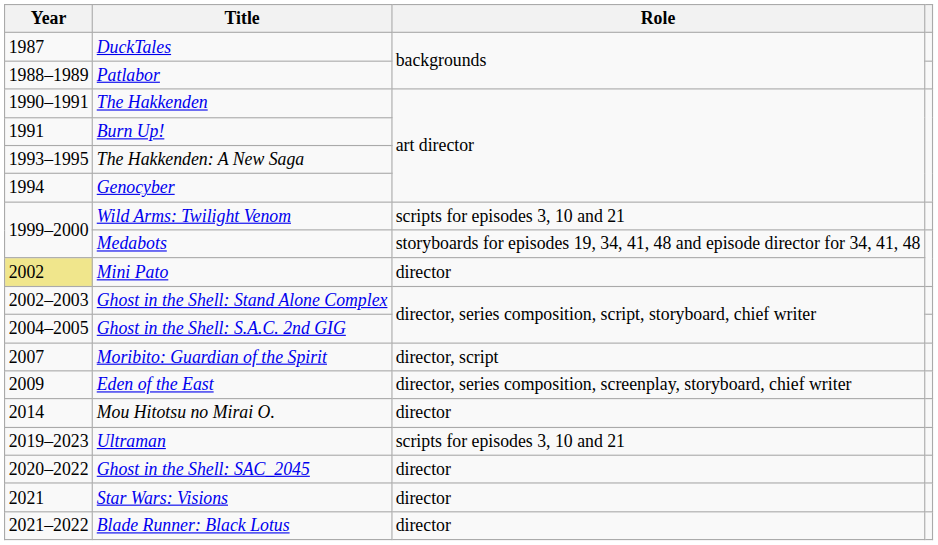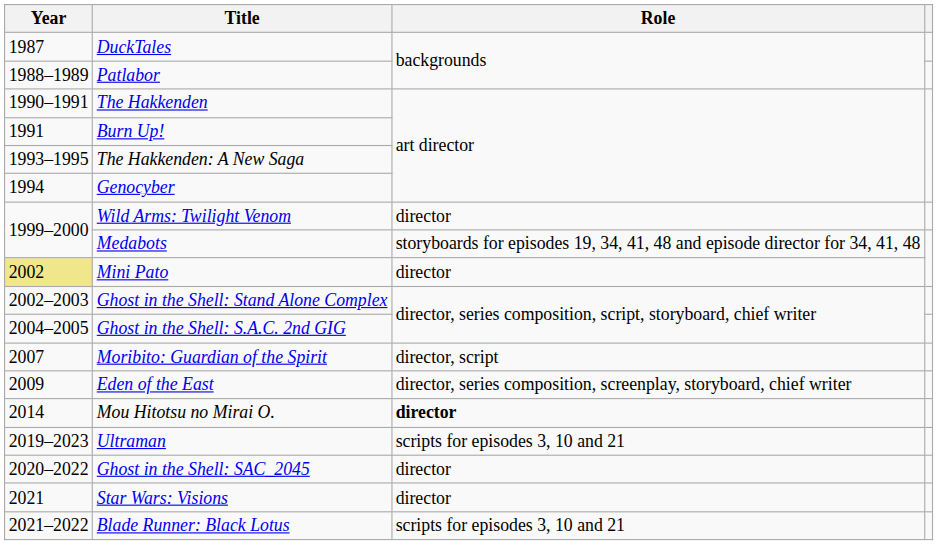Wild Arms: Twilight Venom | Role: scripts for episodes 3, 10 and 21 -> director
Mou Hitotsu no Mirai O. | Role: normal -> bold
Blade Runner: Black Lotus | Role: director -> scripts for episodes 3, 10 and 21
